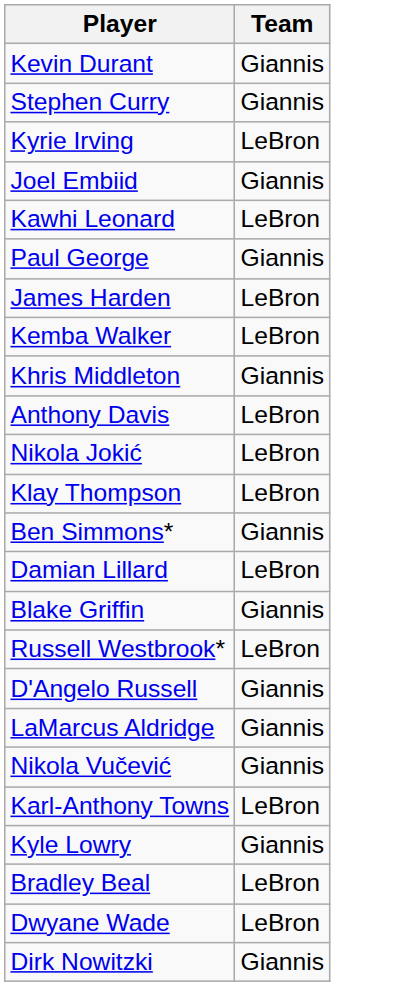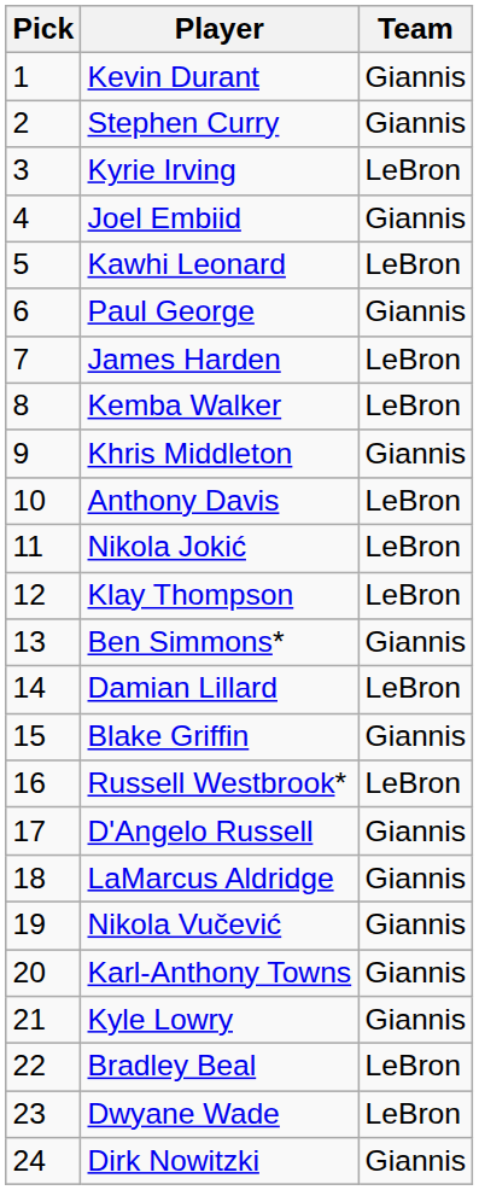+ column: Pick | 1 | 2 | 3 | 4 | 5 | 6 | 7 | 8 | 9 | 10 | 11 | 12 | 13 | 14 | 15 | 16 | 17 | 18 | 19 | 20 | 21 | 22 | 23 | 24
Karl-Anthony Towns | Team: LeBron -> Giannis
